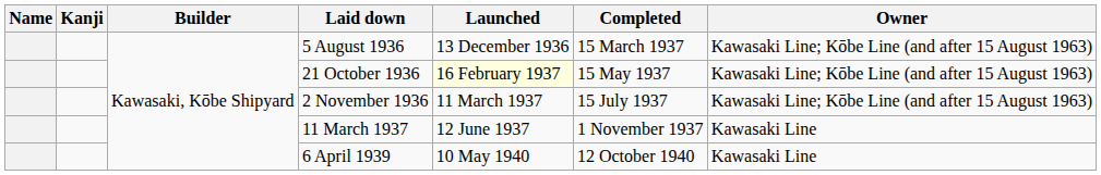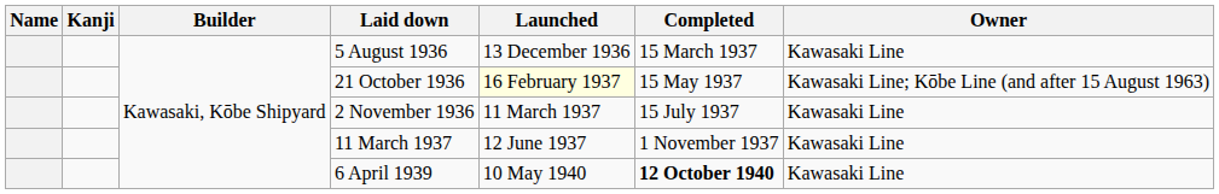5 August 1936 | Owner: Kawasaki Line; Kōbe Line (and after 15 August 1963) -> Kawasaki Line
2 November 1936 | Owner: Kawasaki Line; Kōbe Line (and after 15 August 1963) -> Kawasaki Line
6 April 1939 | Completed: normal -> bold
